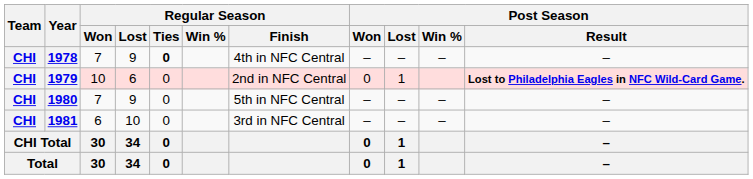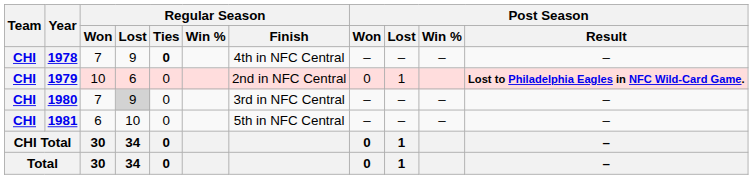1980 | Regular Season / Lost: no background -> lightgrey background
1980 | Regular Season / Finish: 5th in NFC Central -> 3rd in NFC Central
1981 | Regular Season / Finish: 3rd in NFC Central -> 5th in NFC Central
